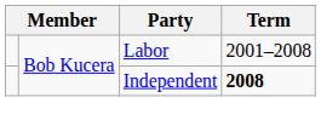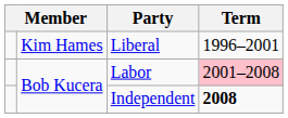+ row: Kim Hames | Liberal | 1996–2001
Labor | Term: no background -> pink background
